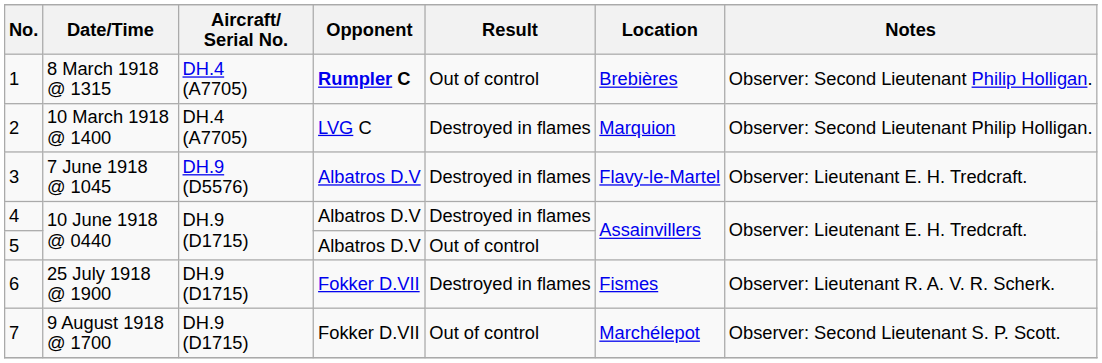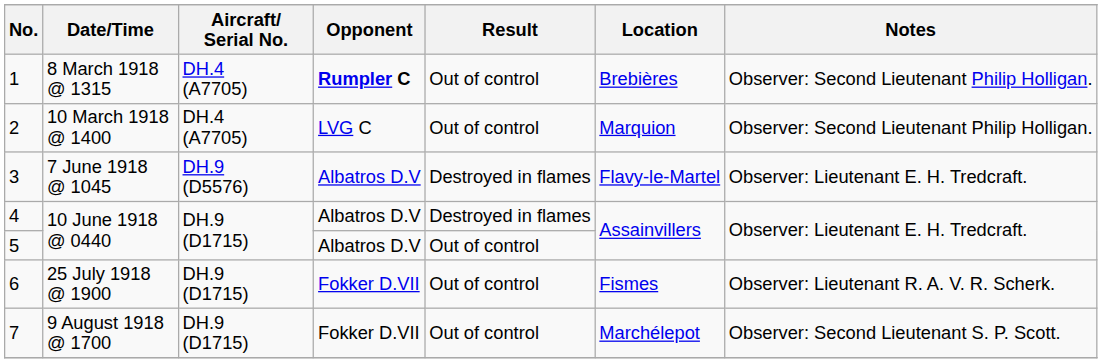2 | Result: Destroyed in flames -> Out of control
6 | Result: Destroyed in flames -> Out of control
